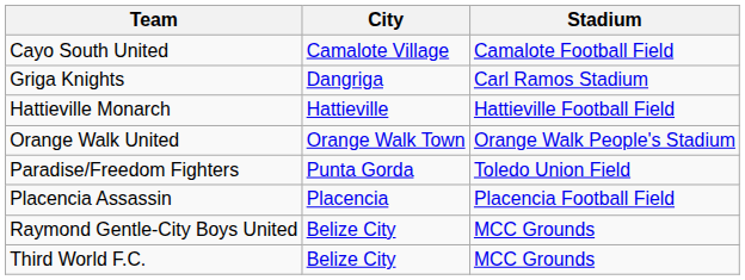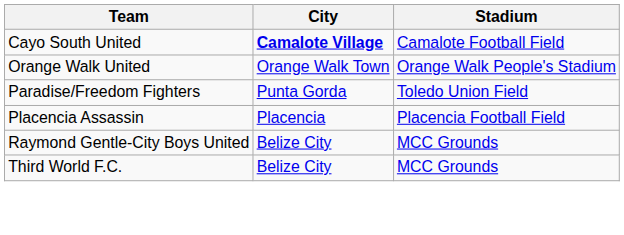Cayo South United | City: normal -> bold
- row: Griga Knights | Dangriga | Carl Ramos Stadium
- row: Hattieville Monarch | Hattieville | Hattieville Football Field
